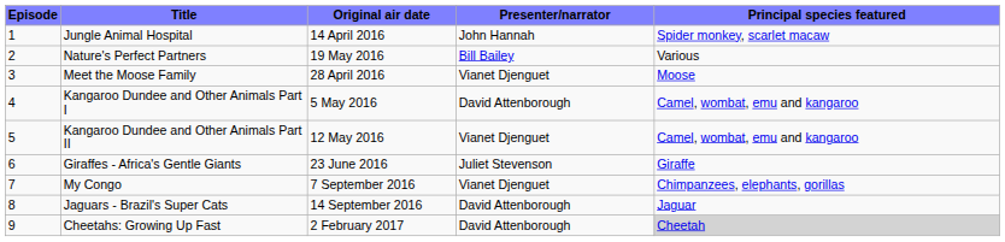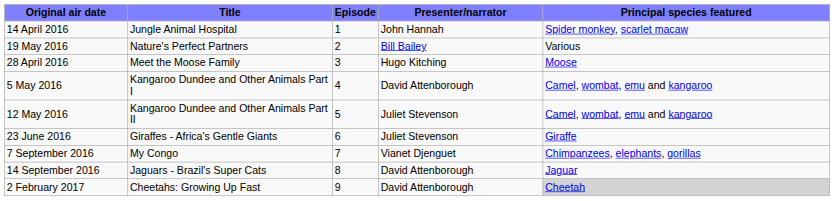columns swapped: Episode <-> Original air date
Meet the Moose Family | Presenter/narrator: Vianet Djenguet -> Hugo Kitching
Kangaroo Dundee and Other Animals Part II | Presenter/narrator: Vianet Djenguet -> Juliet Stevenson
